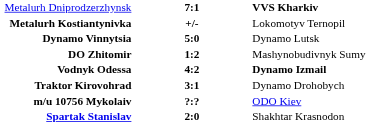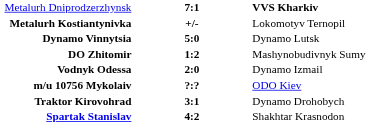Vodnyk Odessa | column 2: 4:2 -> 2:0
Vodnyk Odessa | column 3: bold -> normal
rows swapped: m/u 10756 Mykolaiv <-> Traktor Kirovohrad
Spartak Stanislav | column 2: 2:0 -> 4:2
